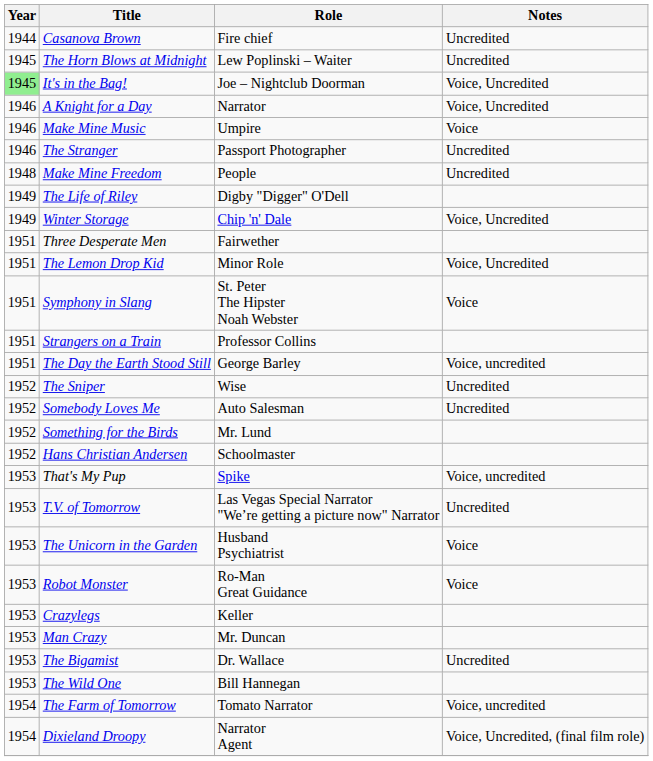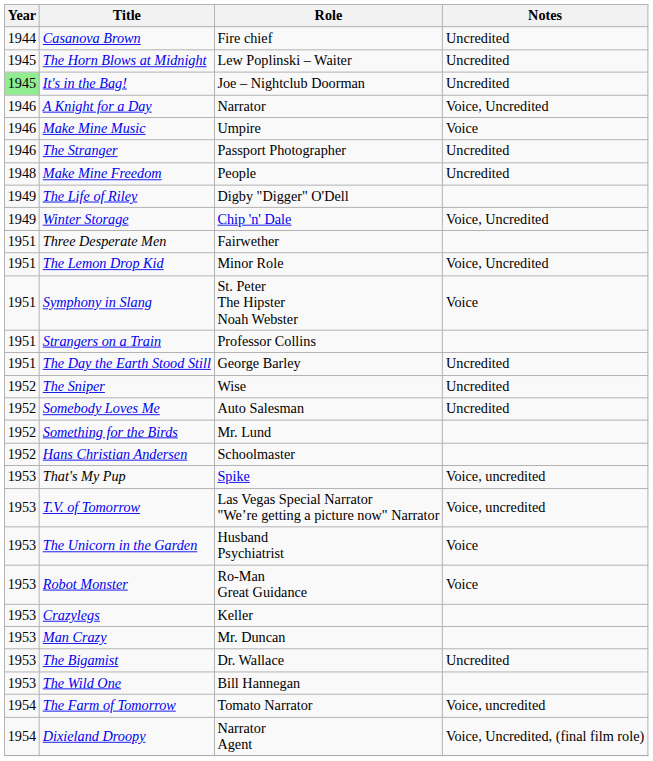It's in the Bag! | Notes: Voice, Uncredited -> Uncredited
The Day the Earth Stood Still | Notes: Voice, uncredited -> Uncredited
T.V. of Tomorrow | Notes: Uncredited -> Voice, uncredited
